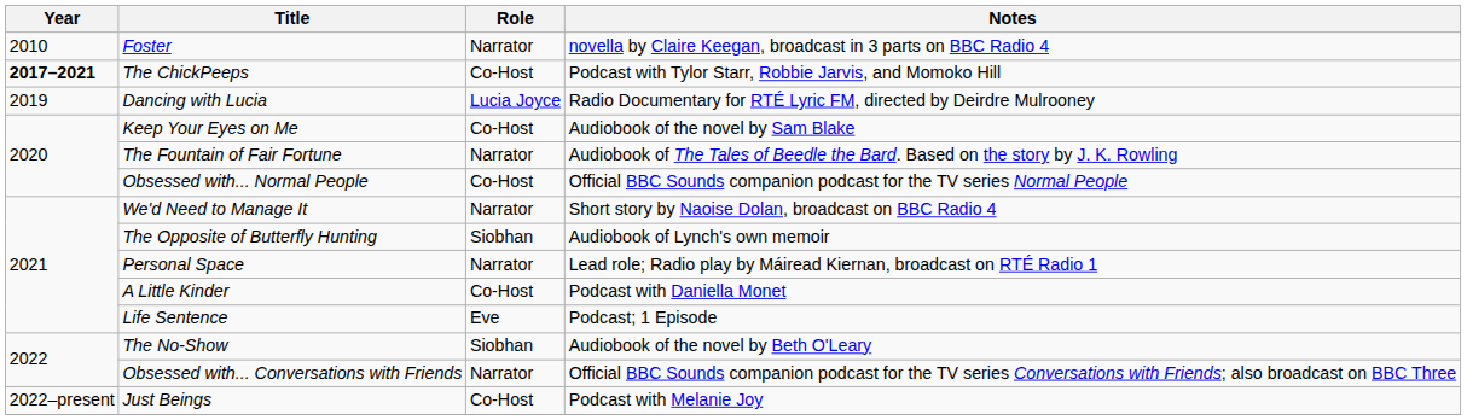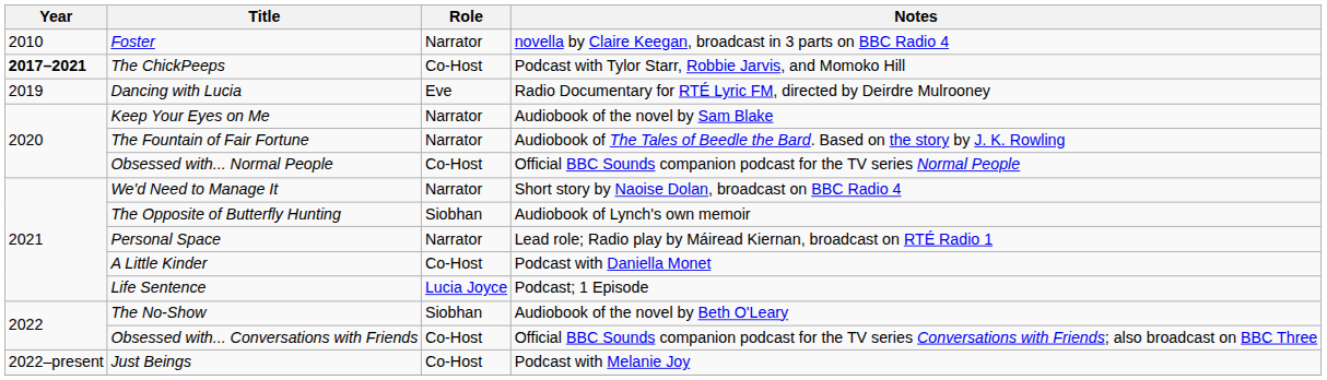Dancing with Lucia | Role: Lucia Joyce -> Eve
Keep Your Eyes on Me | Role: Co-Host -> Narrator
Life Sentence | Role: Eve -> Lucia Joyce
Obsessed with... Conversations with Friends | Role: Narrator -> Co-Host
